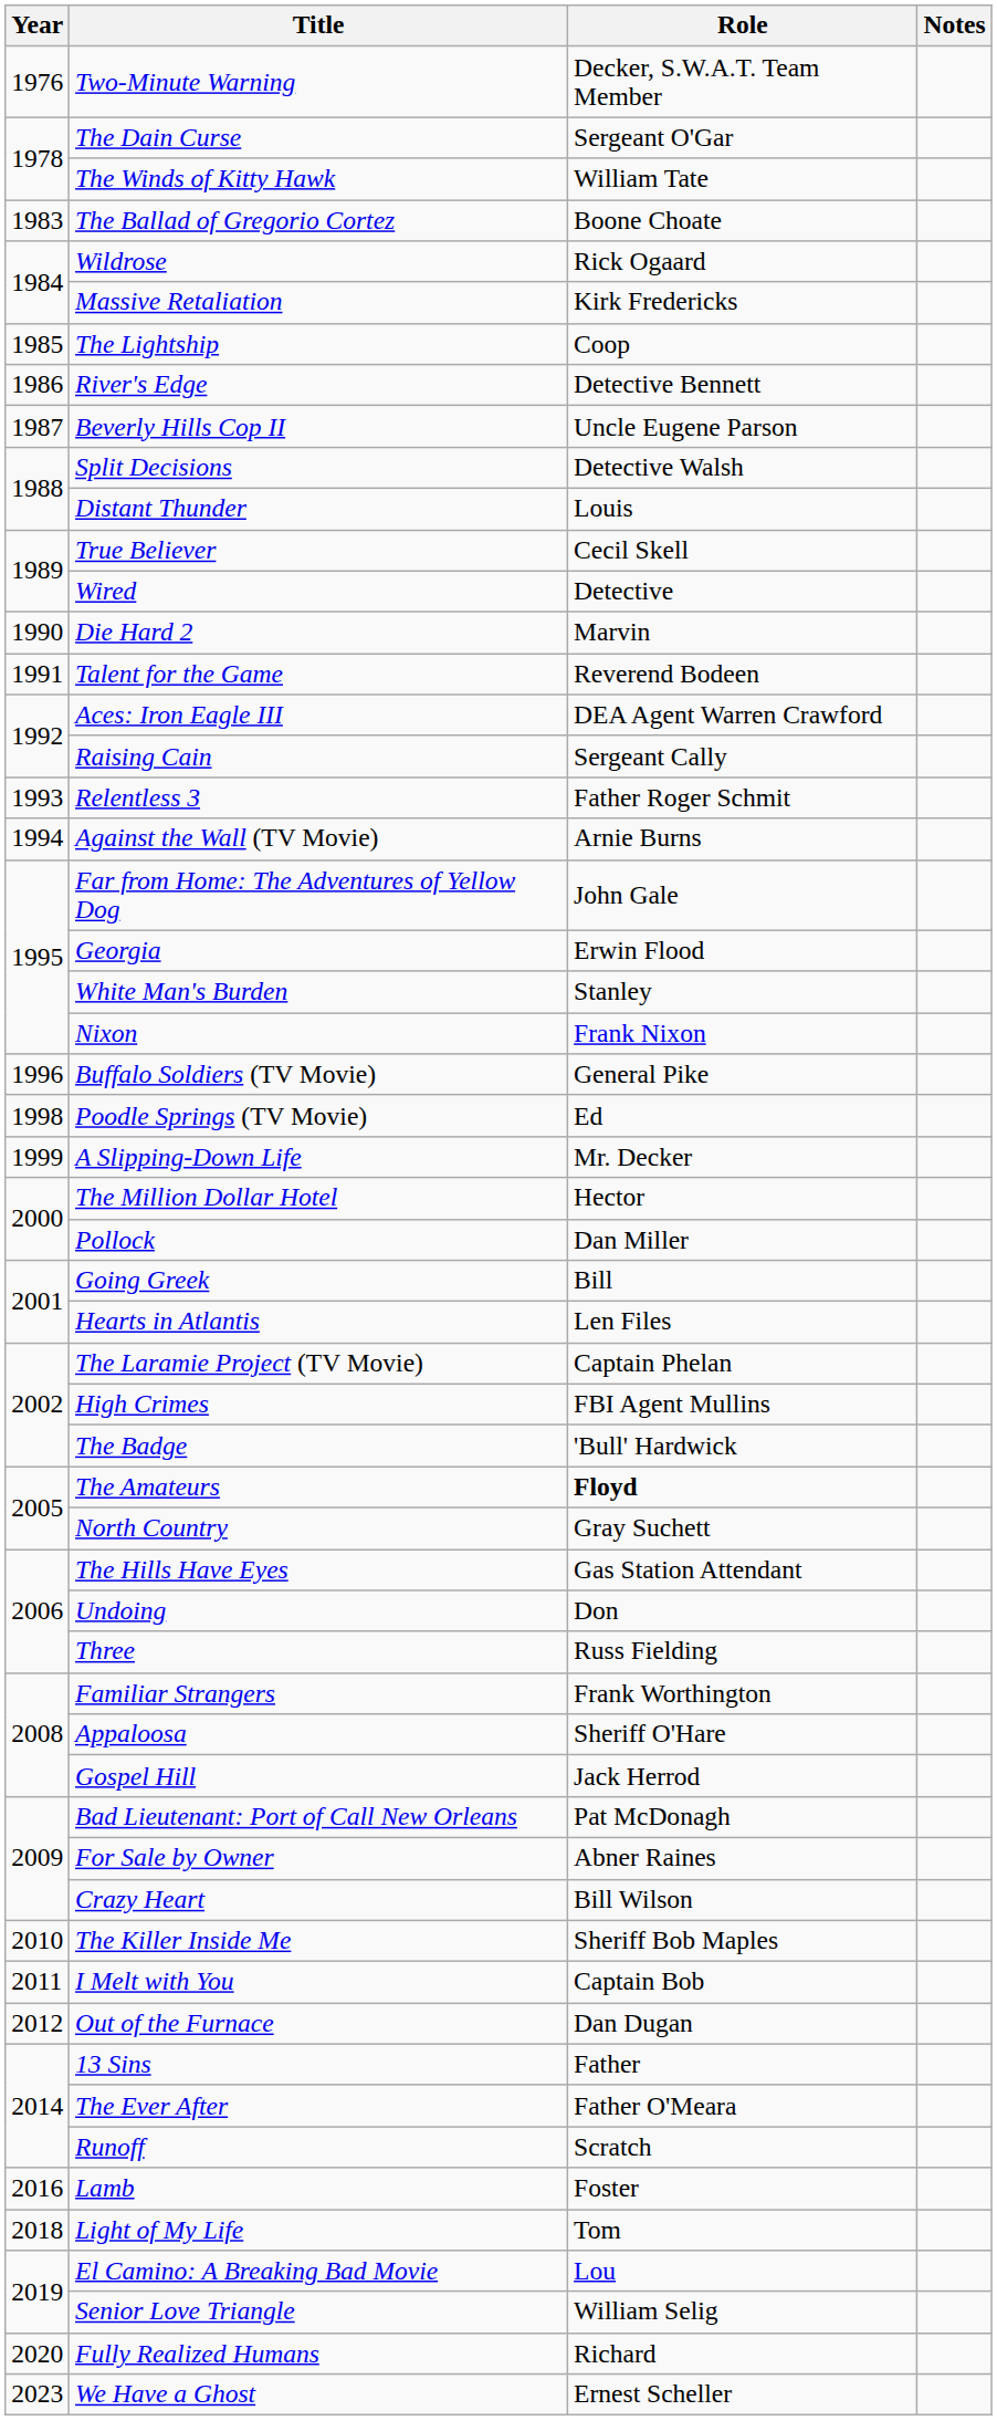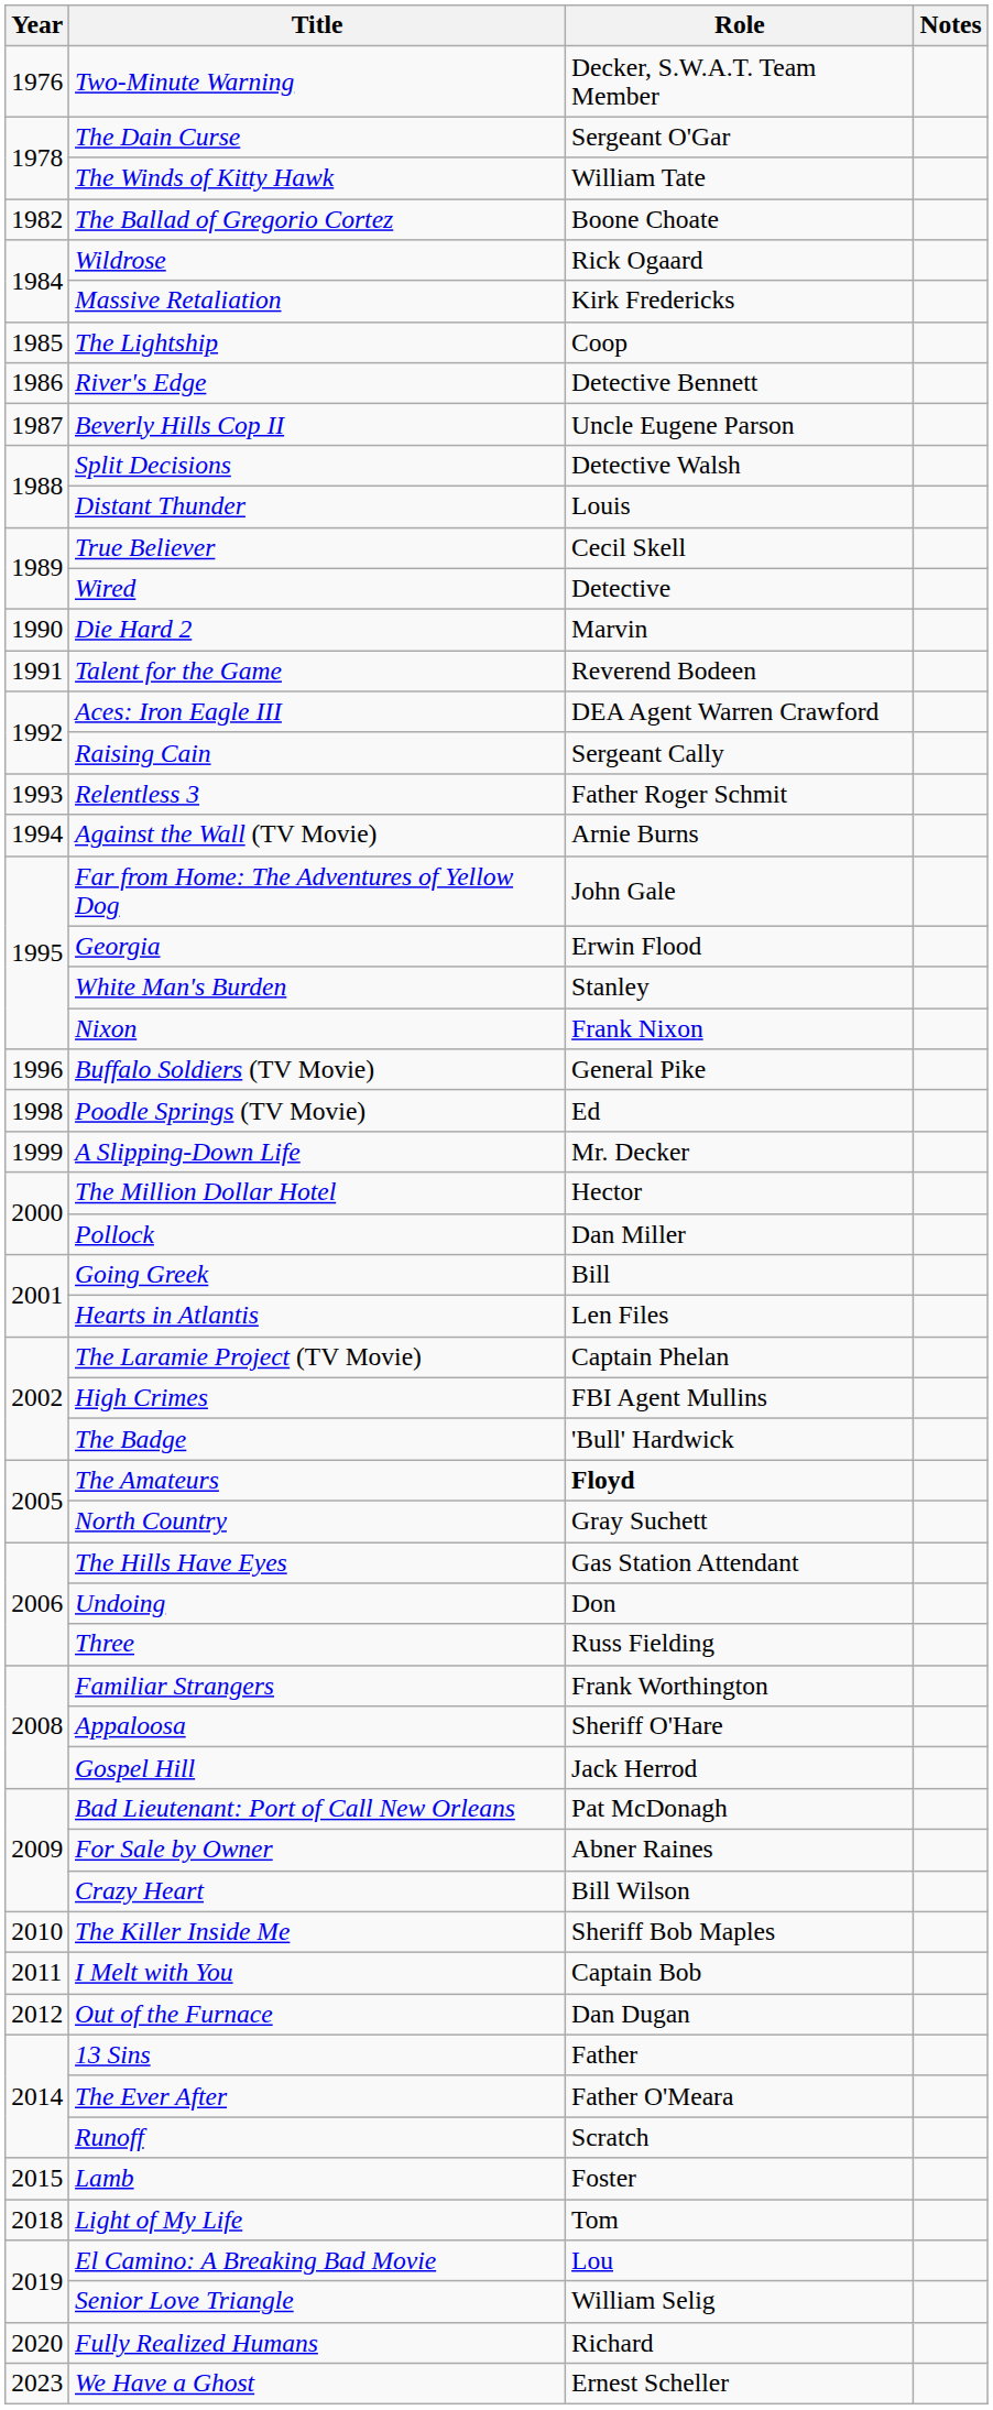The Ballad of Gregorio Cortez | Year: 1983 -> 1982
Lamb | Year: 2016 -> 2015
